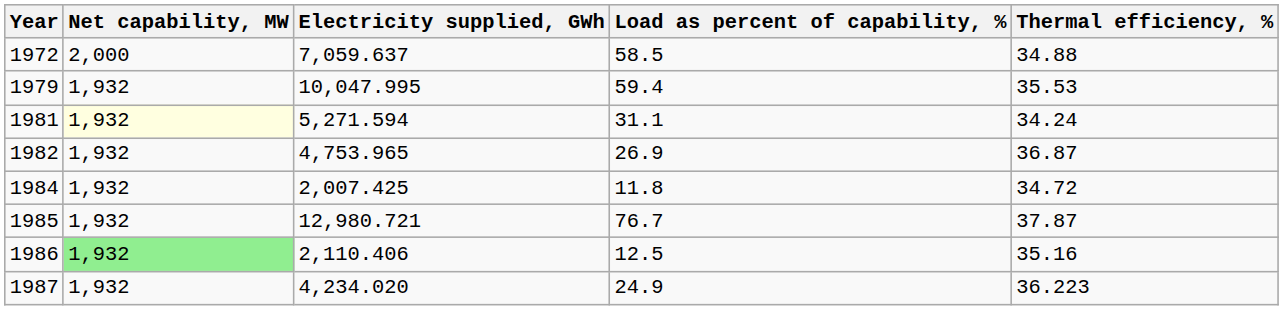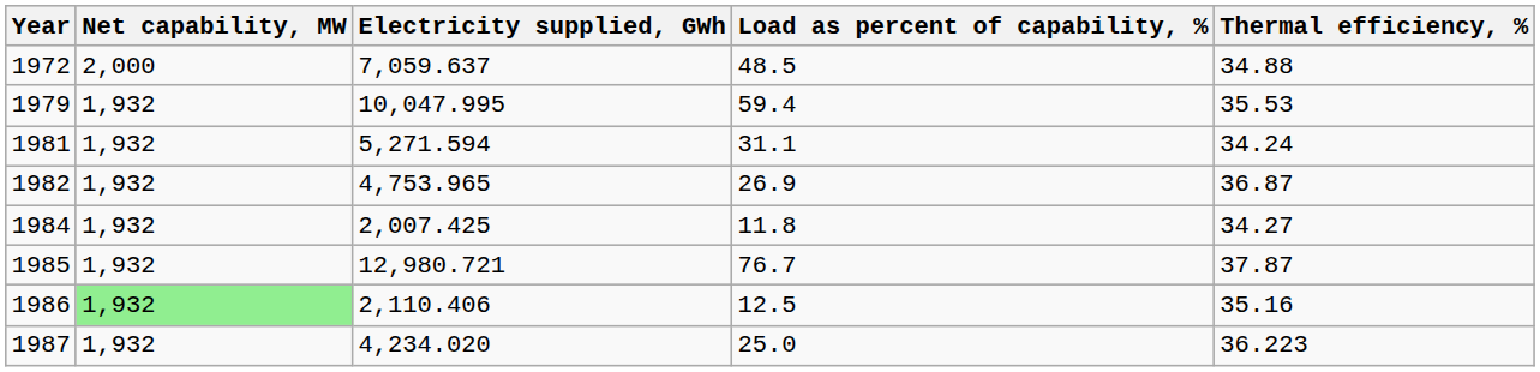1972 | Load as percent of capability, %: 58.5 -> 48.5
1981 | Net capability, MW: lightyellow background -> no background
1984 | Thermal efficiency, %: 34.72 -> 34.27
1987 | Load as percent of capability, %: 24.9 -> 25.0
